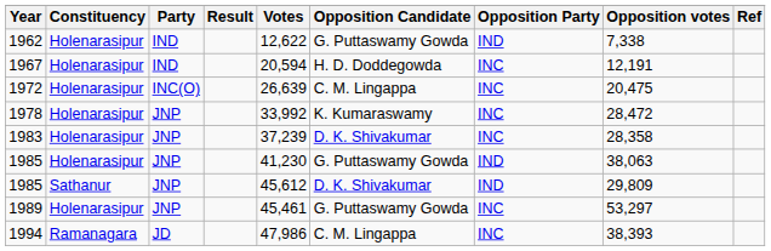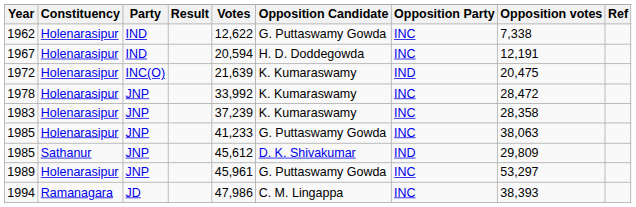1962 | Opposition Party: IND -> INC
1972 | Votes: 26,639 -> 21,639
1972 | Opposition Candidate: C. M. Lingappa -> K. Kumaraswamy
1972 | Opposition Party: INC -> IND
1983 | Opposition Candidate: D. K. Shivakumar -> K. Kumaraswamy
1985 / Holenarasipur | Votes: 41,230 -> 41,233
1985 / Holenarasipur | Opposition Party: IND -> INC
1989 | Votes: 45,461 -> 45,961
